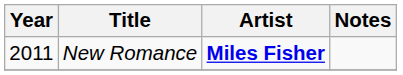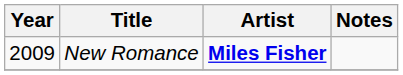New Romance | Year: 2011 -> 2009
